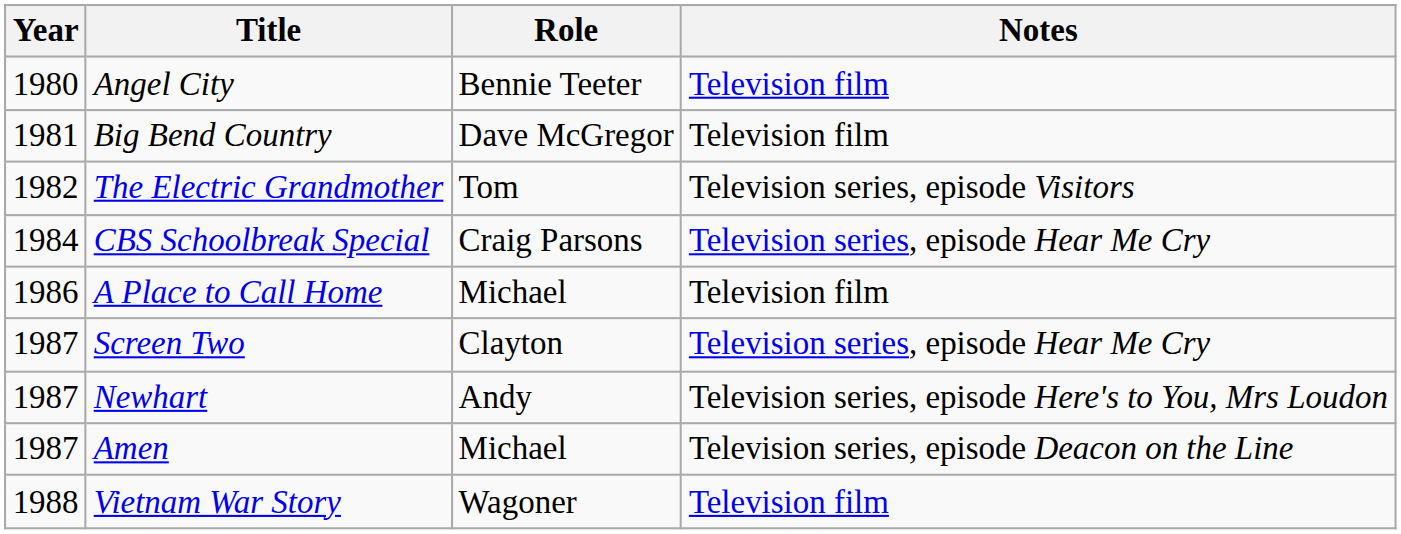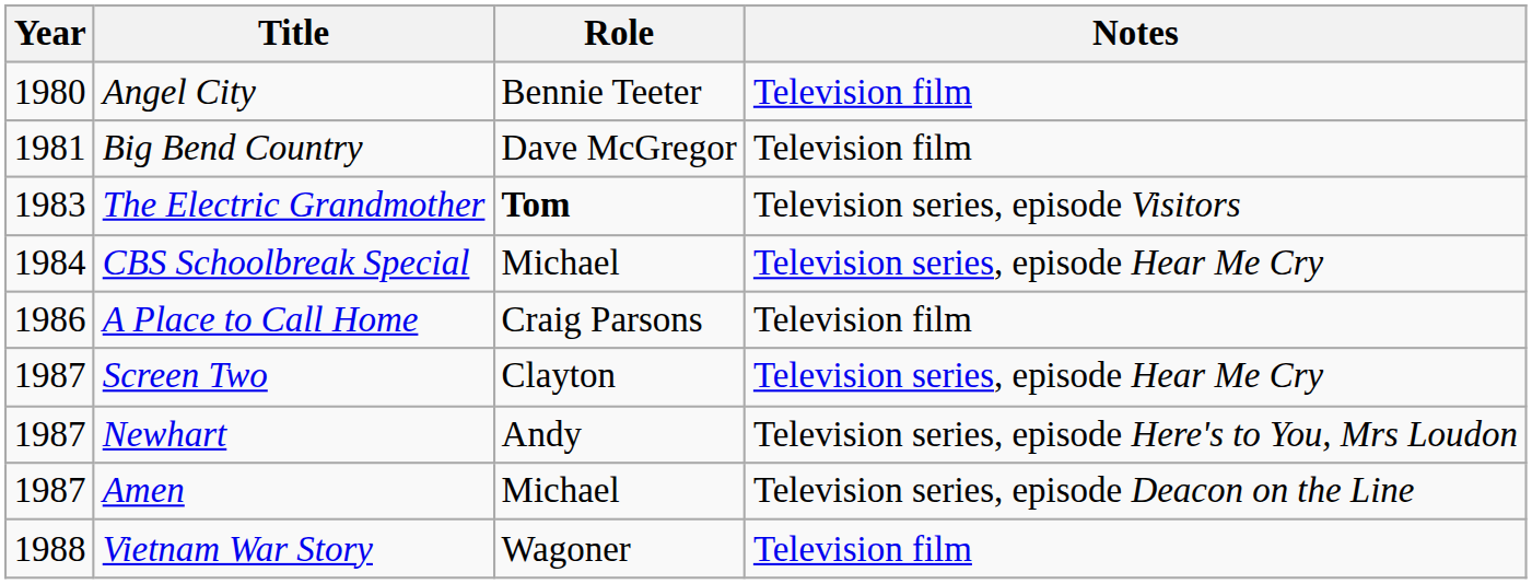The Electric Grandmother | Year: 1982 -> 1983
The Electric Grandmother | Role: normal -> bold
CBS Schoolbreak Special | Role: Craig Parsons -> Michael
A Place to Call Home | Role: Michael -> Craig Parsons
